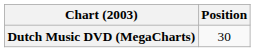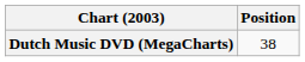Dutch Music DVD (MegaCharts) | Position: 30 -> 38
